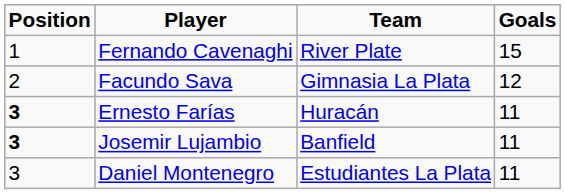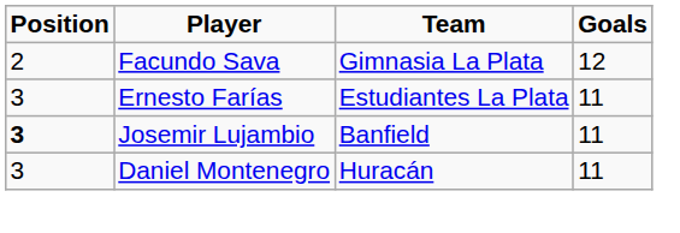- row: 1 | Fernando Cavenaghi | River Plate | 15
Ernesto Farías | Position: bold -> normal
Ernesto Farías | Team: Huracán -> Estudiantes La Plata
Daniel Montenegro | Team: Estudiantes La Plata -> Huracán
